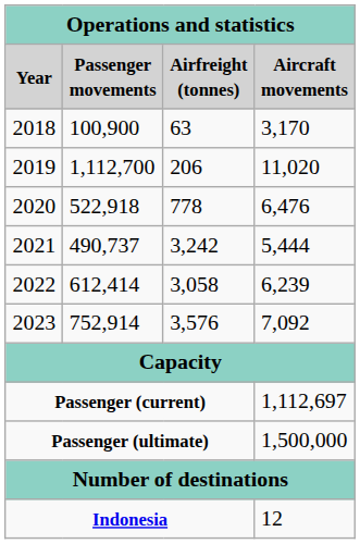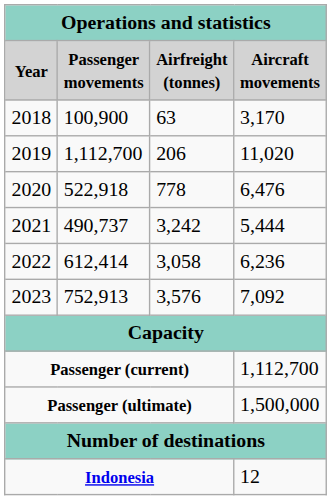2022 | Aircraft movements: 6,239 -> 6,236
2023 | Passenger movements: 752,914 -> 752,913
Passenger (current) | Aircraft movements: 1,112,697 -> 1,112,700
